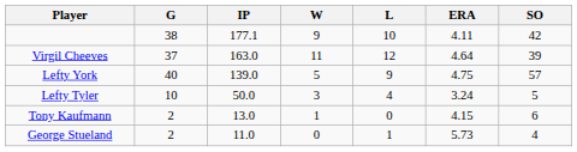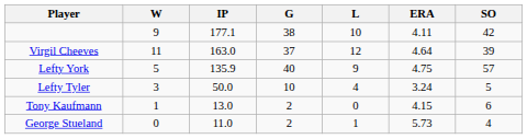columns swapped: G <-> W
Lefty York | IP: 139.0 -> 135.9
